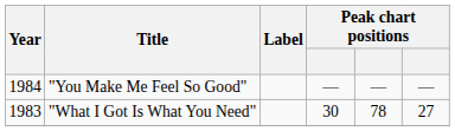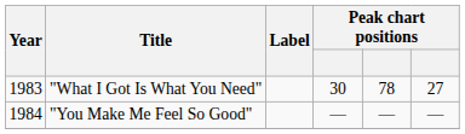rows swapped: "What I Got Is What You Need" <-> "You Make Me Feel So Good"
